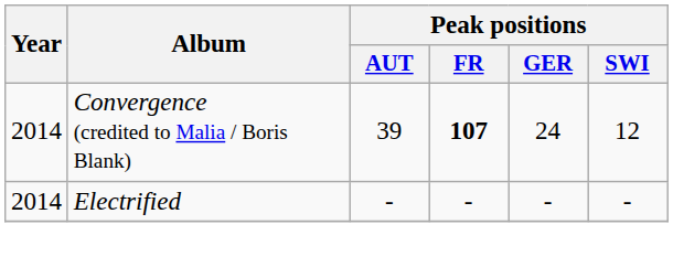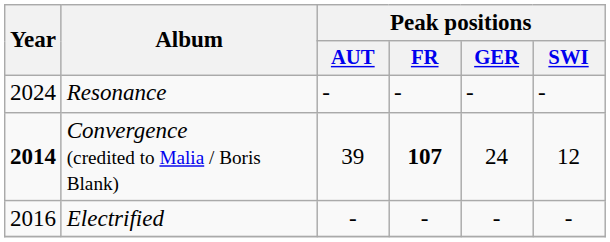+ row: 2024 | Resonance | - | - | - | -
Convergence (credited to Malia / Boris Blank) | Year: normal -> bold
Electrified | Year: 2014 -> 2016
